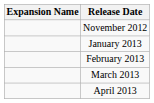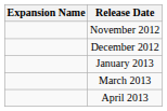+ row: December 2012
- row: February 2013
